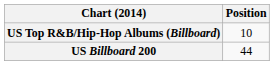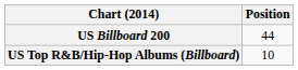rows swapped: US Billboard 200 <-> US Top R&B/Hip-Hop Albums (Billboard)
